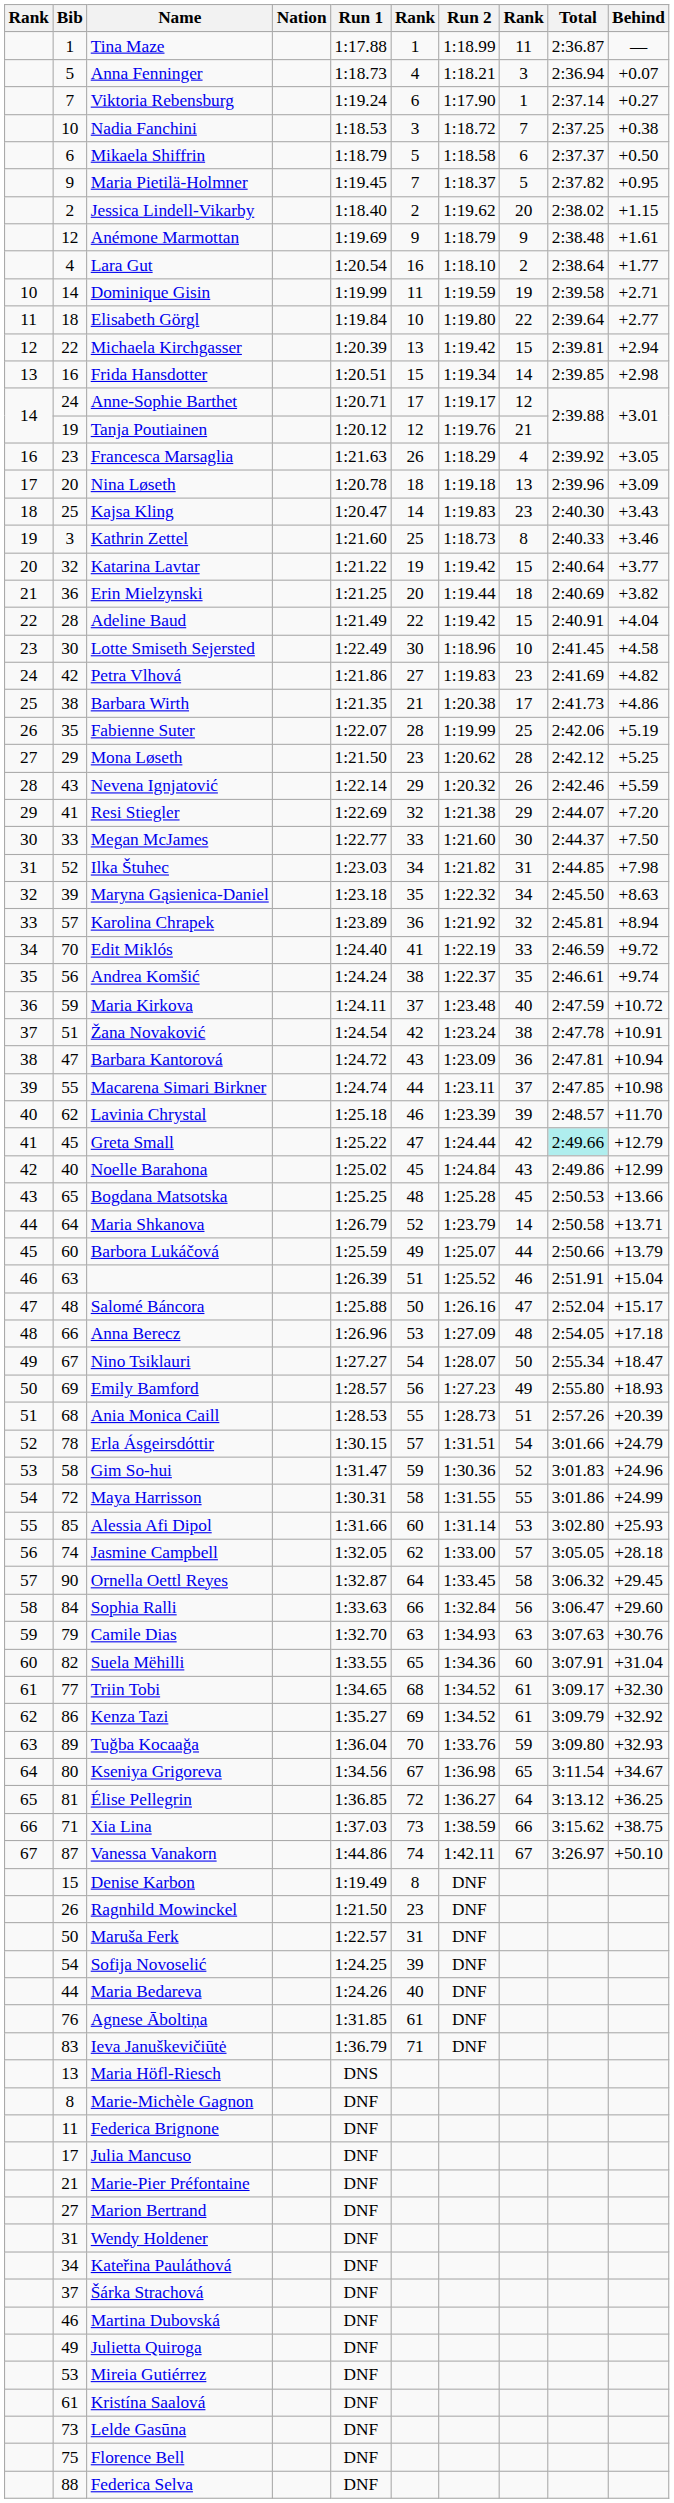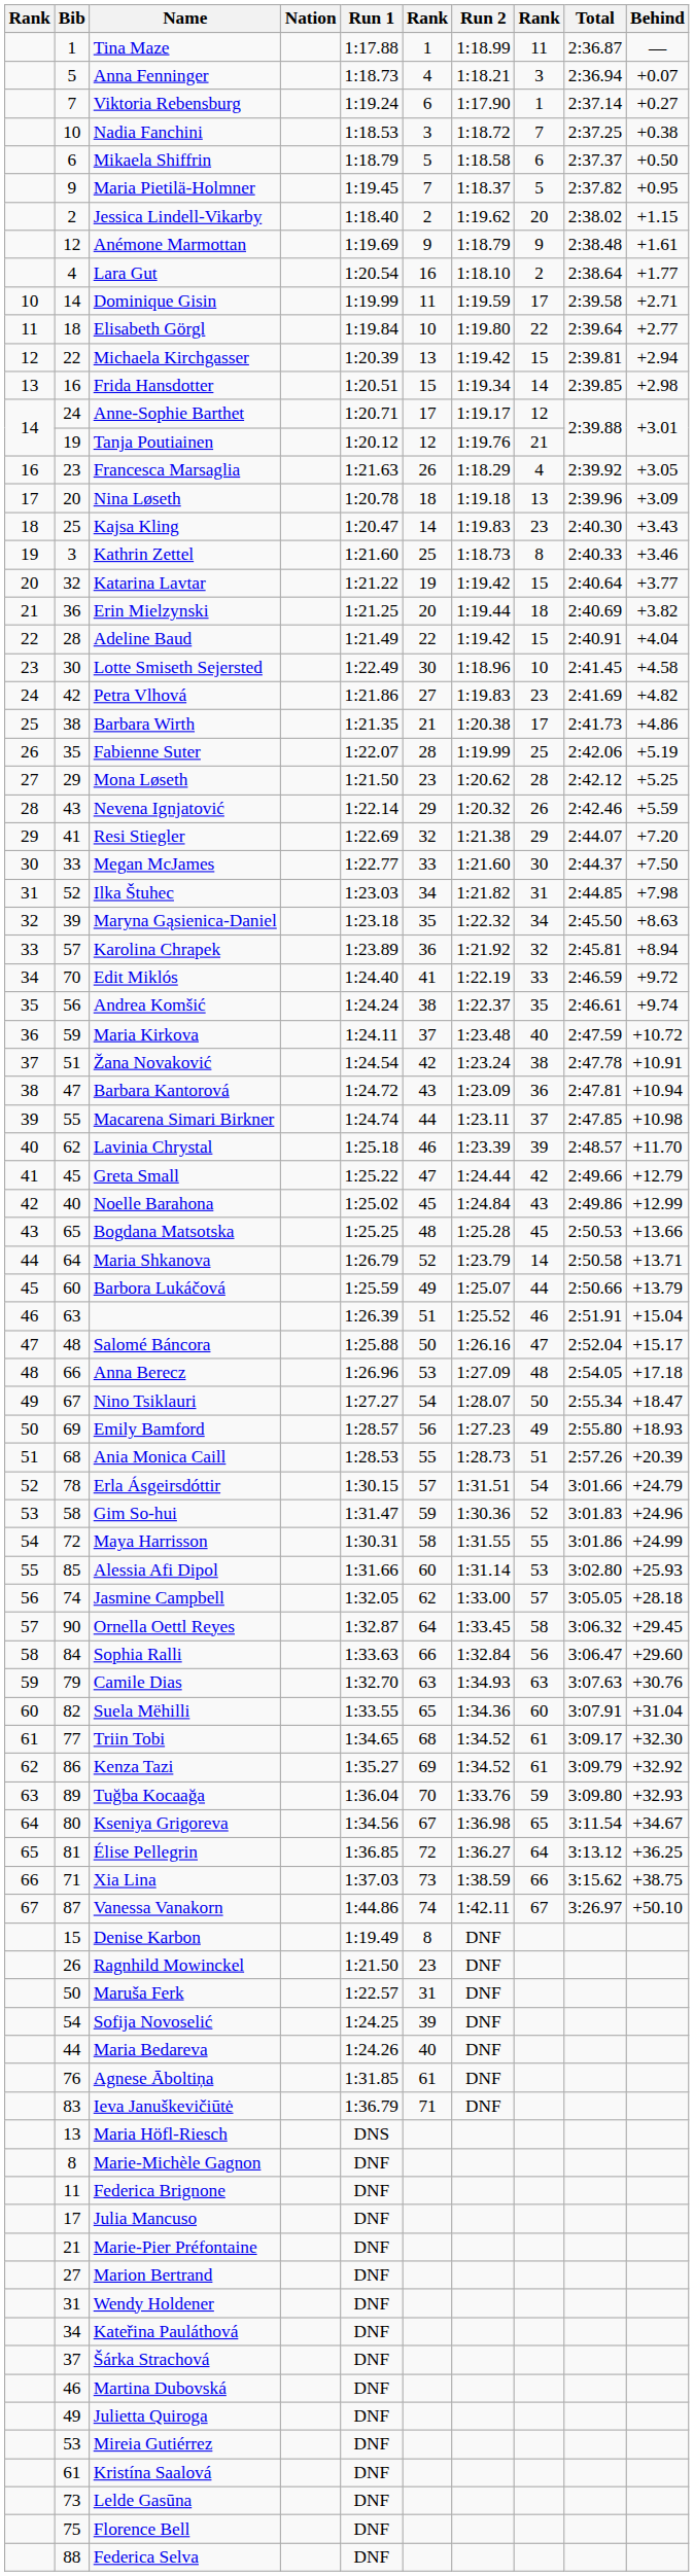Dominique Gisin | column 8: 19 -> 17
Greta Small | Total: paleturquoise background -> no background
